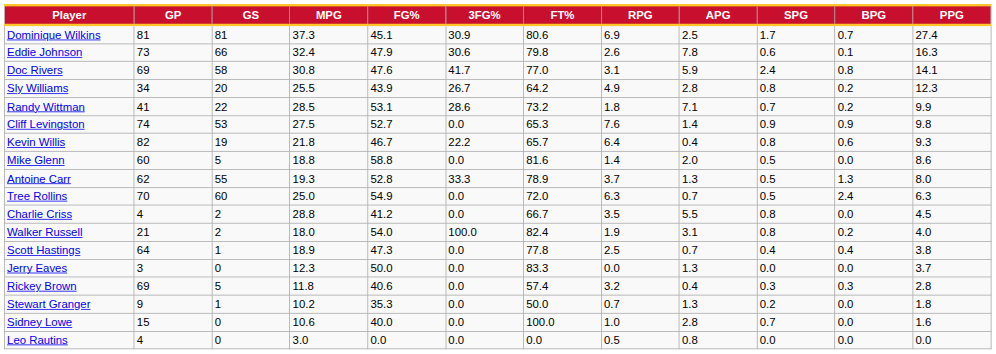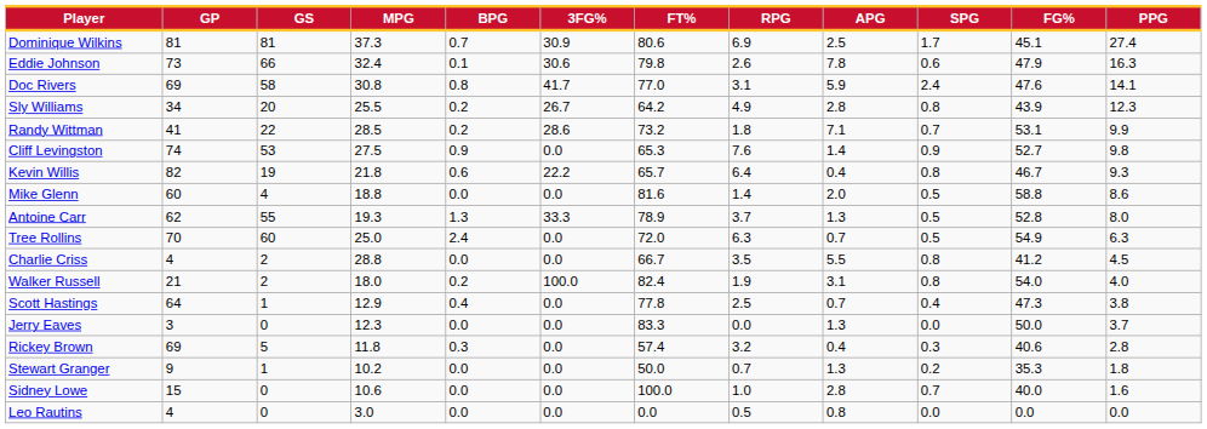columns swapped: FG% <-> BPG
Mike Glenn | GS: 5 -> 4
Scott Hastings | MPG: 18.9 -> 12.9
